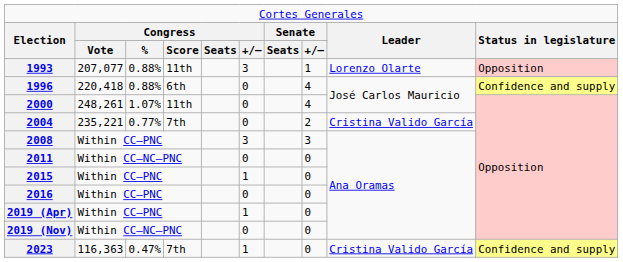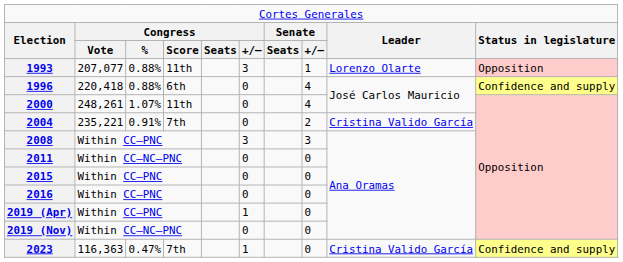2004 | column 3: 0.77% -> 0.91%
2015 | column 6: 1 -> 0
